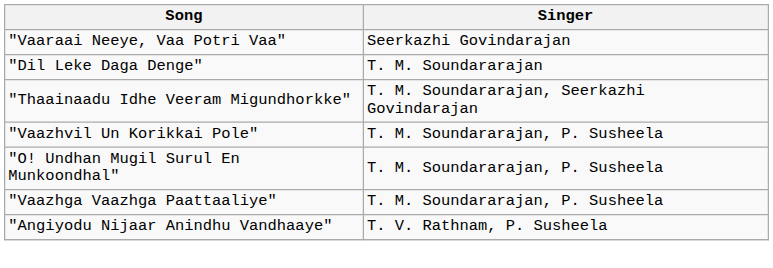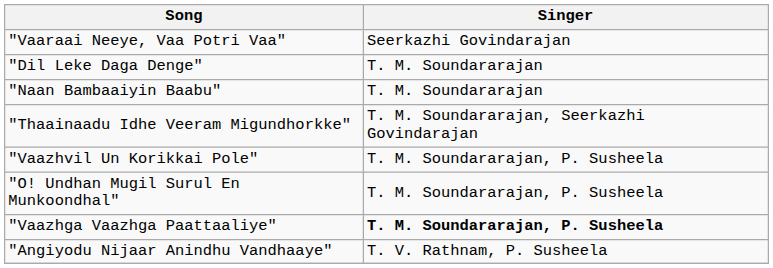+ row: "Naan Bambaaiyin Baabu" | T. M. Soundararajan
"Vaazhga Vaazhga Paattaaliye" | Singer: normal -> bold
